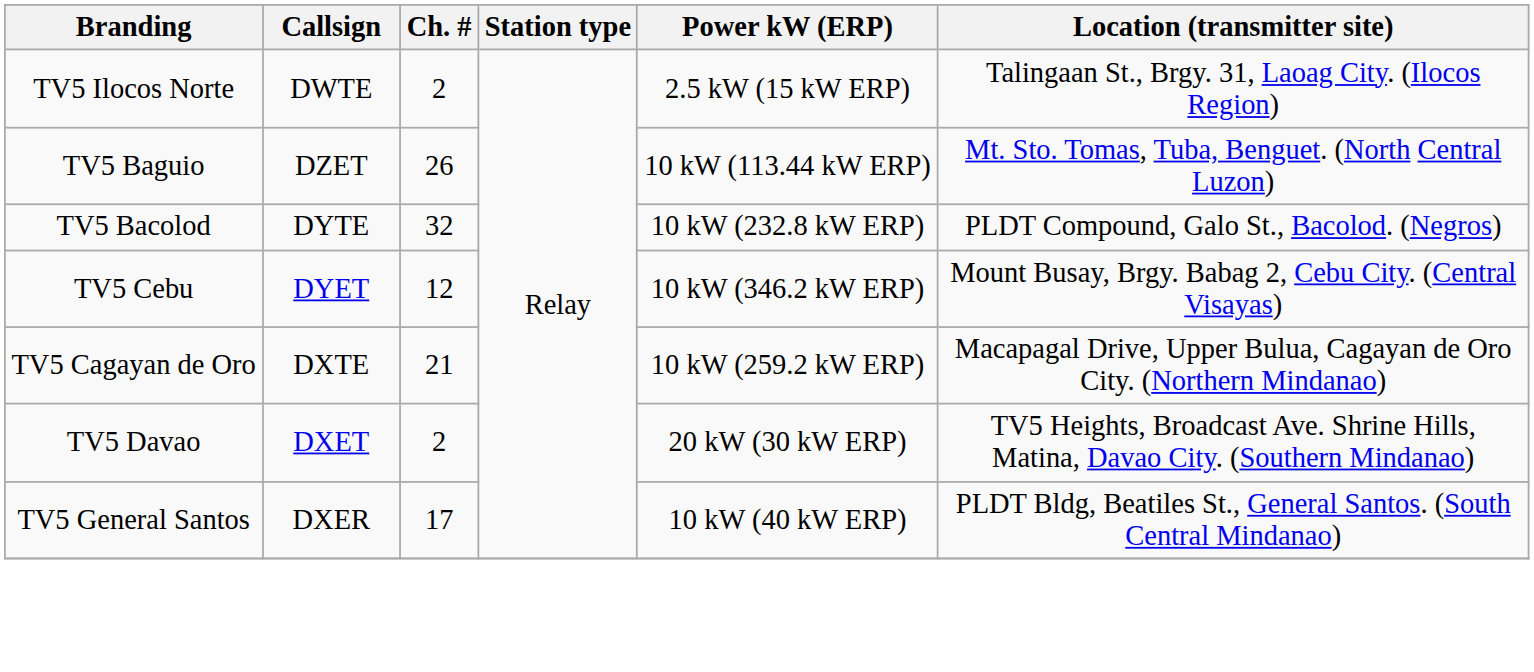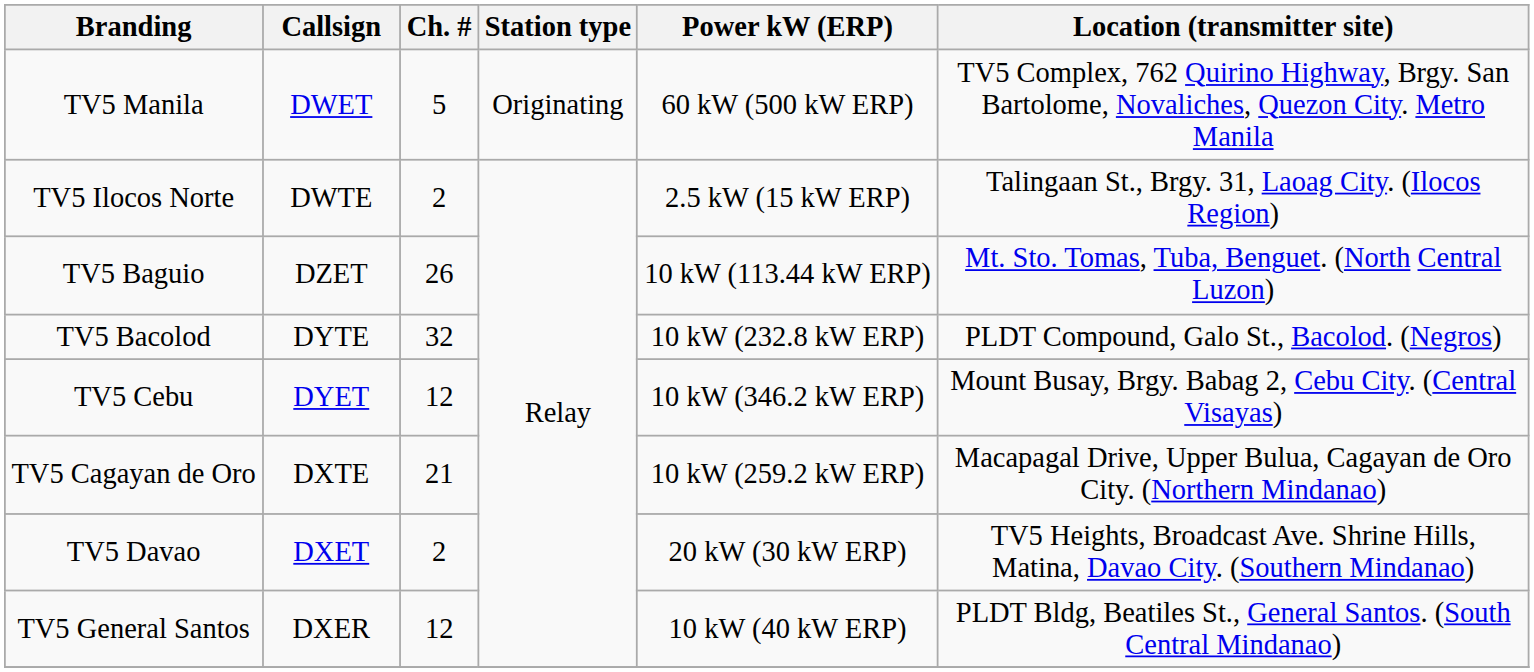+ row: TV5 Manila | DWET | 5 | Originating | 60 kW (500 kW ERP) | TV5 Complex, 762 Quirino Highway, Brgy. San Bartolome, Novaliches, Quezon City. Metro Manila
TV5 General Santos | Ch. #: 17 -> 12
